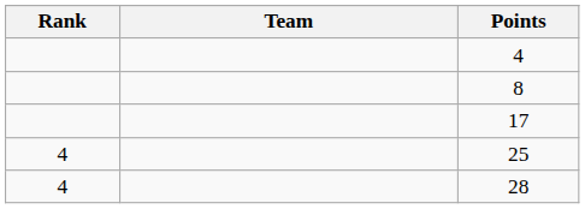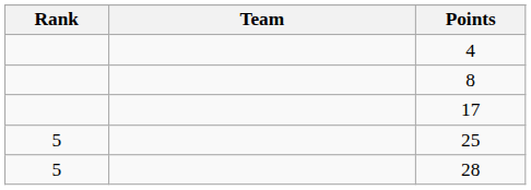25 | Rank: 4 -> 5
28 | Rank: 4 -> 5
